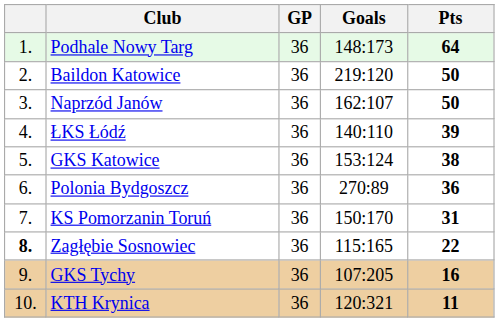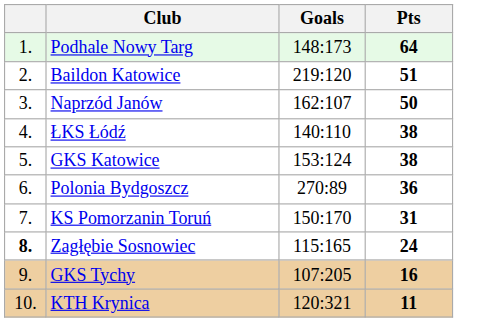- column: GP | 36 | 36 | 36 | 36 | 36 | 36 | 36 | 36 | 36 | 36
Baildon Katowice | Pts: 50 -> 51
ŁKS Łódź | Pts: 39 -> 38
Zagłębie Sosnowiec | Pts: 22 -> 24
